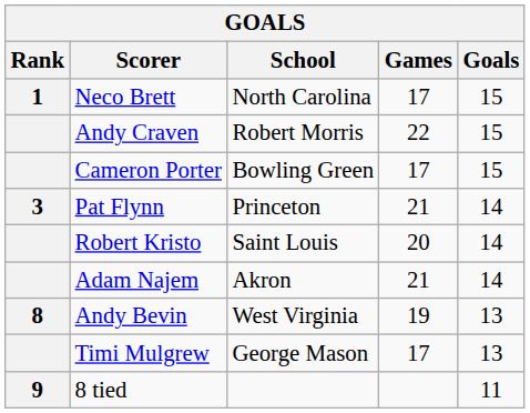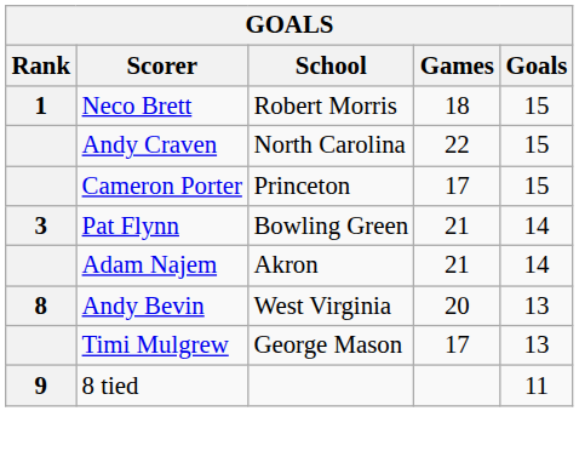Neco Brett | School: North Carolina -> Robert Morris
Neco Brett | Games: 17 -> 18
Andy Craven | School: Robert Morris -> North Carolina
Cameron Porter | School: Bowling Green -> Princeton
Pat Flynn | School: Princeton -> Bowling Green
- row: Robert Kristo | Saint Louis | 20 | 14
Andy Bevin | Games: 19 -> 20
